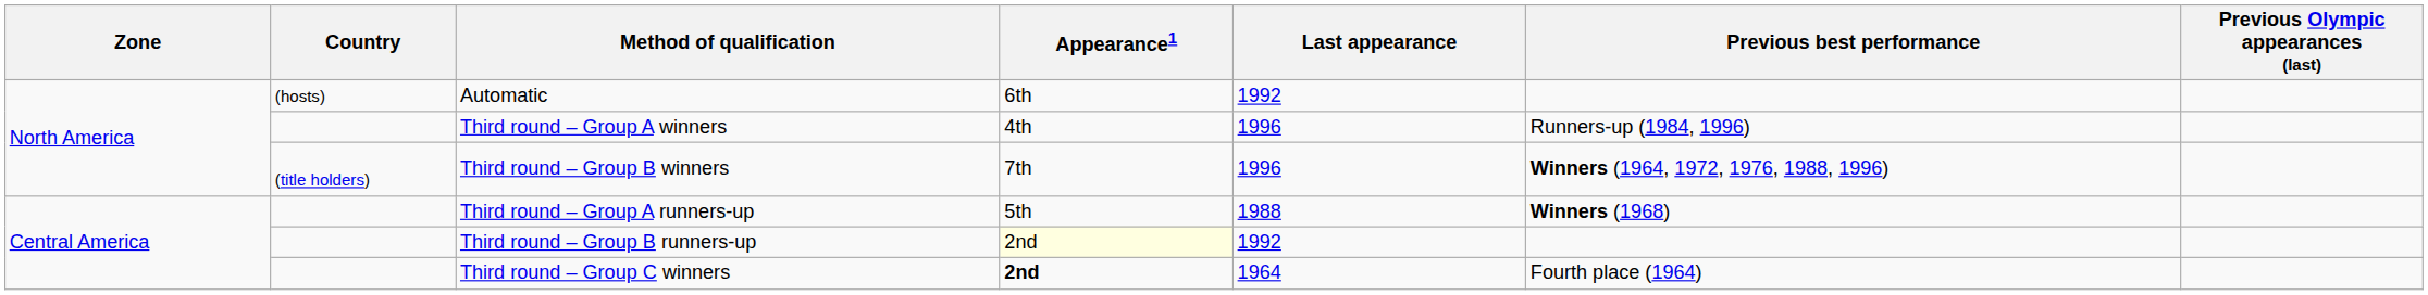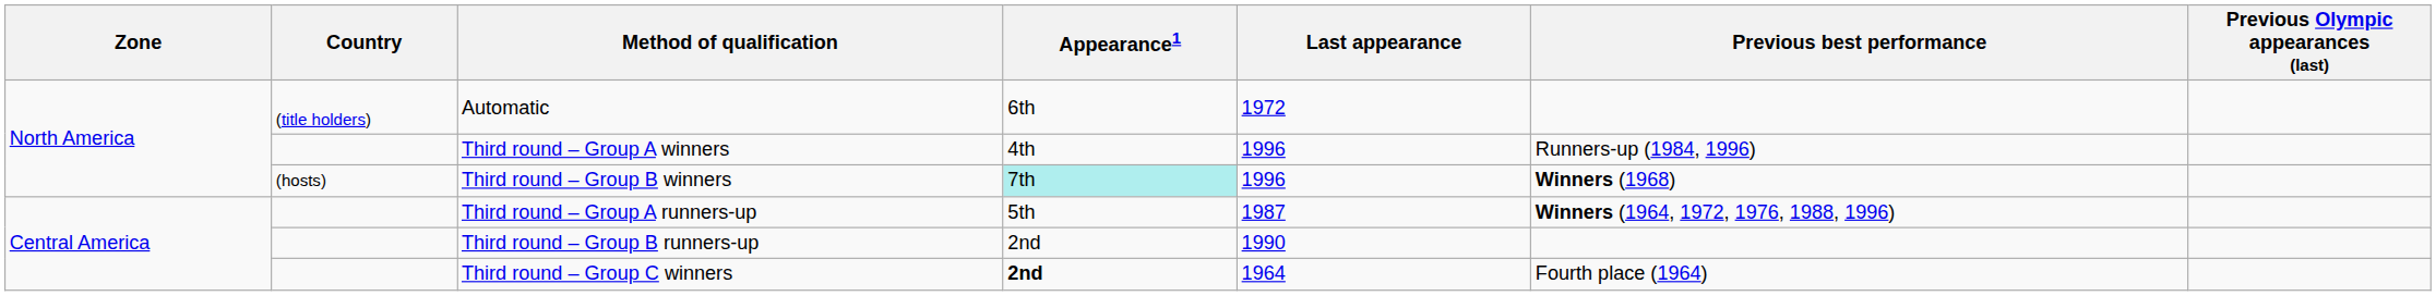Automatic | Country: (hosts) -> (title holders)
Automatic | Last appearance: 1992 -> 1972
Third round – Group B winners | Country: (title holders) -> (hosts)
Third round – Group B winners | Appearance1: no background -> paleturquoise background
Third round – Group B winners | Previous best performance: Winners (1964, 1972, 1976, 1988, 1996) -> Winners (1968)
Third round – Group A runners-up | Last appearance: 1988 -> 1987
Third round – Group A runners-up | Previous best performance: Winners (1968) -> Winners (1964, 1972, 1976, 1988, 1996)
Third round – Group B runners-up | Appearance1: lightyellow background -> no background
Third round – Group B runners-up | Last appearance: 1992 -> 1990
